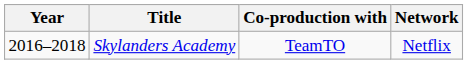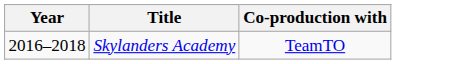- column: Network | Netflix
